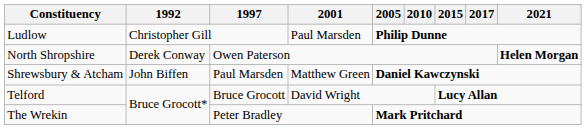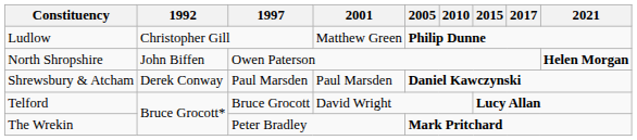Ludlow | 2001: Paul Marsden -> Matthew Green
North Shropshire | 1992: Derek Conway -> John Biffen
Shrewsbury & Atcham | 1992: John Biffen -> Derek Conway
Shrewsbury & Atcham | 2001: Matthew Green -> Paul Marsden
